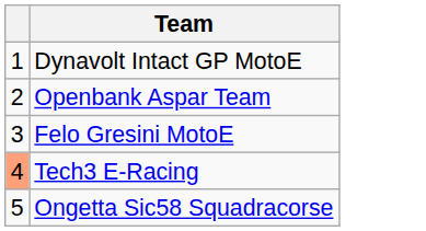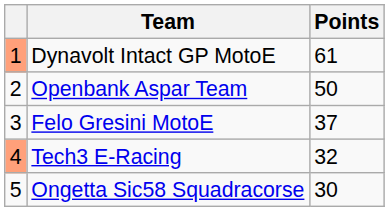+ column: Points | 61 | 50 | 37 | 32 | 30
Dynavolt Intact GP MotoE | column 1: no background -> lightsalmon background
